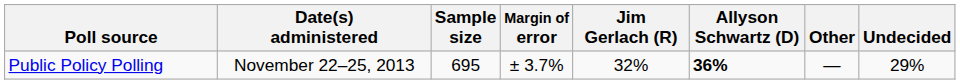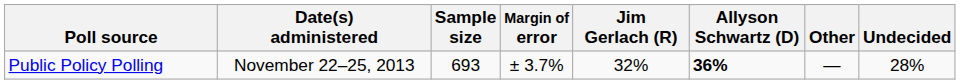Public Policy Polling | Sample size: 695 -> 693
Public Policy Polling | Undecided: 29% -> 28%
